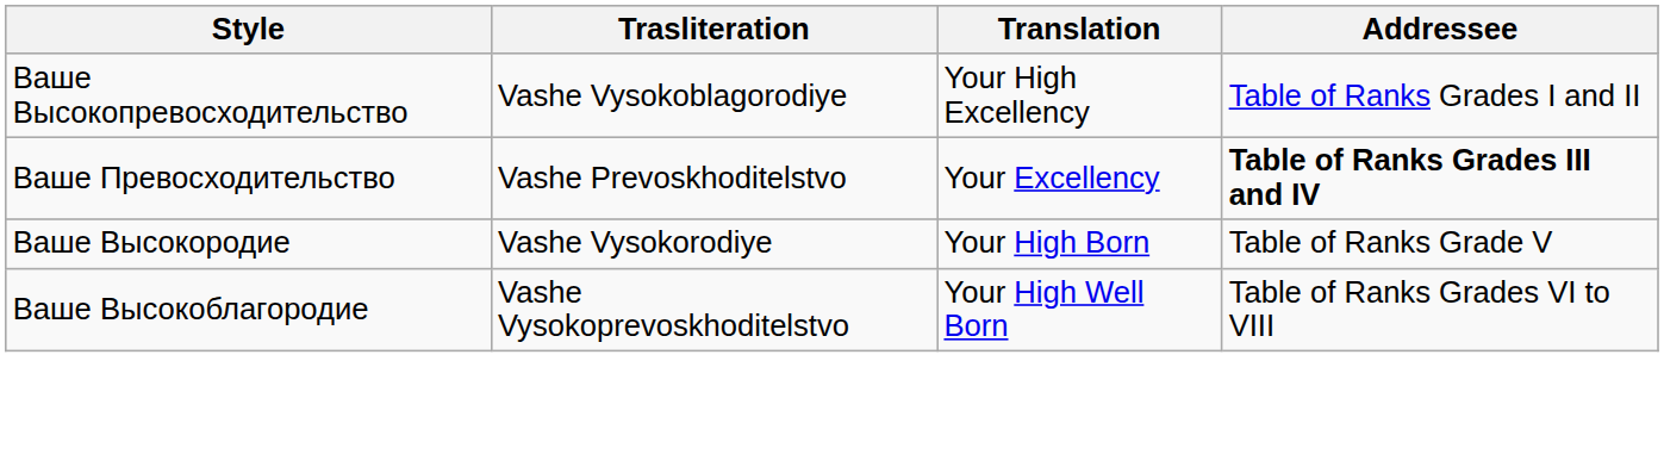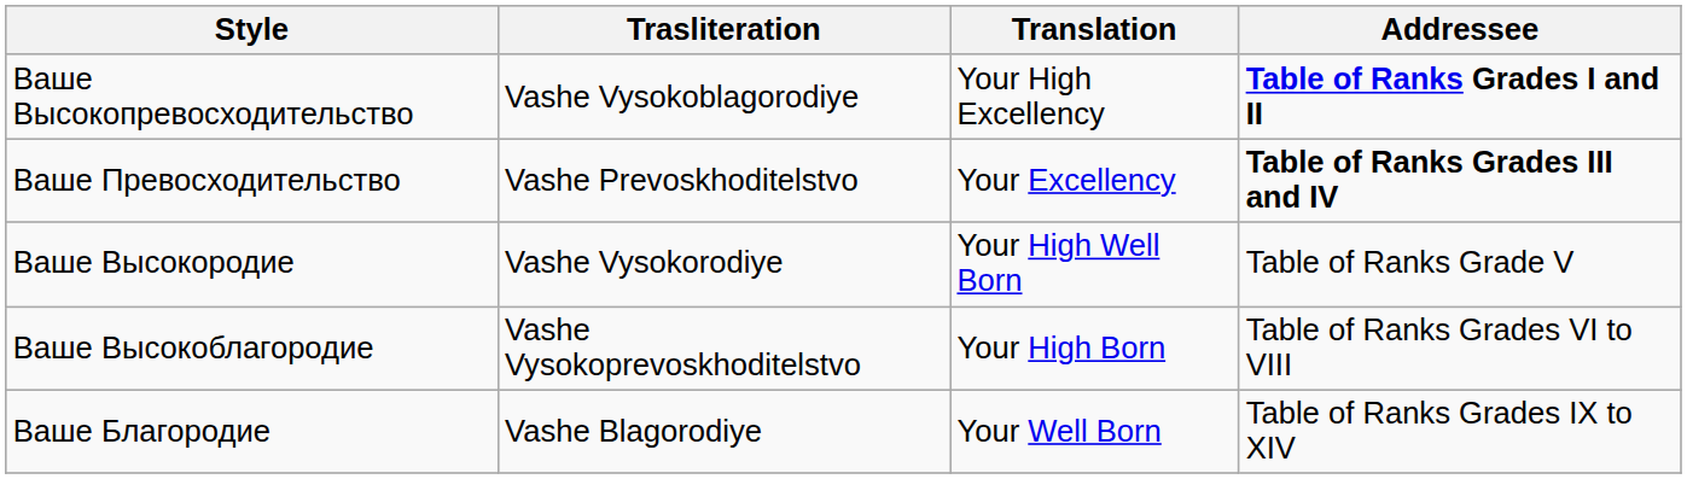Ваше Высокопревосходительство | Addressee: normal -> bold
Ваше Высокородие | Translation: Your High Born -> Your High Well Born
Ваше Высокоблагородие | Translation: Your High Well Born -> Your High Born
+ row: Ваше Благородие | Vashe Blagorodiye | Your Well Born | Table of Ranks Grades IX to XIV
